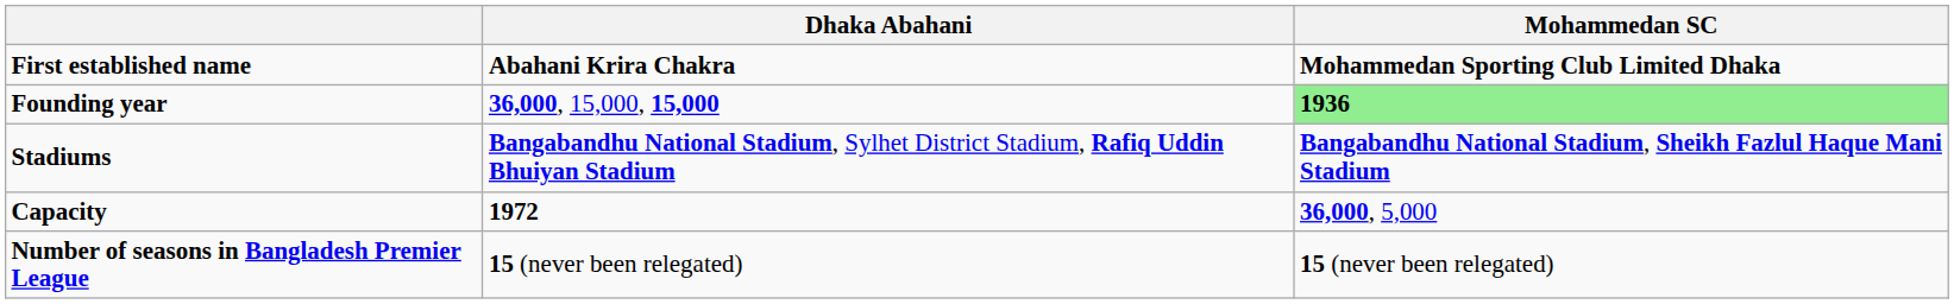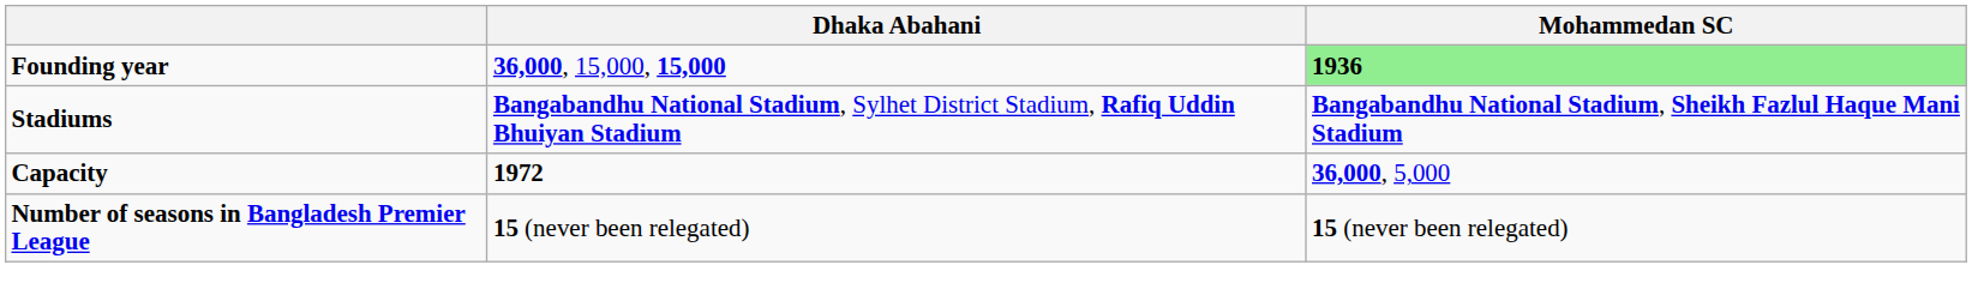- row: First established name | Abahani Krira Chakra | Mohammedan Sporting Club Limited Dhaka
